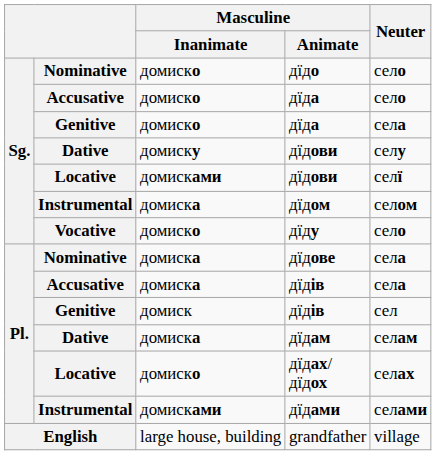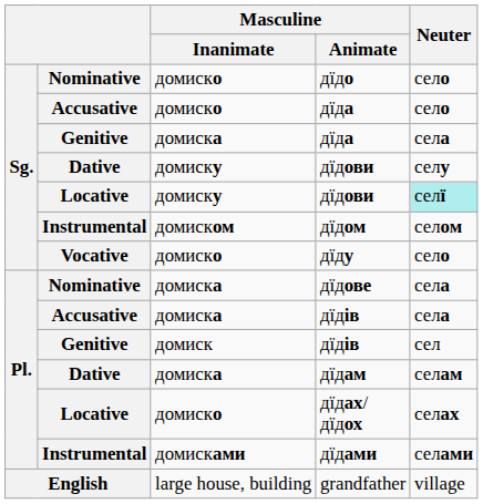Genitive / дїда | Masculine / Inanimate: домиско -> домиска
Locative / дїдови | Masculine / Inanimate: домисками -> домиску
Locative / дїдови | Neuter: no background -> paleturquoise background
дїдом | Masculine / Inanimate: домиска -> домиском
